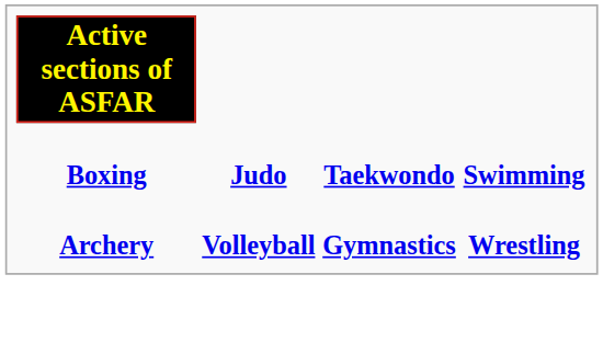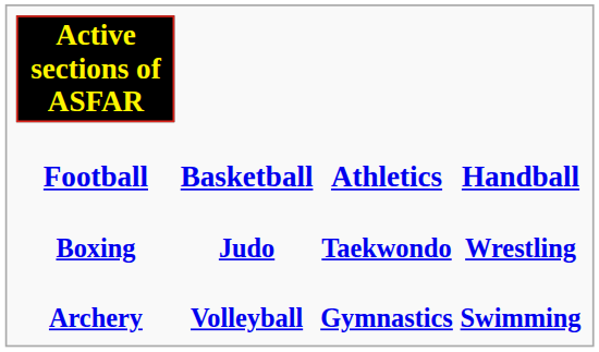+ row: Football | Basketball | Athletics | Handball
Boxing | column 4: Swimming -> Wrestling
Archery | column 4: Wrestling -> Swimming
